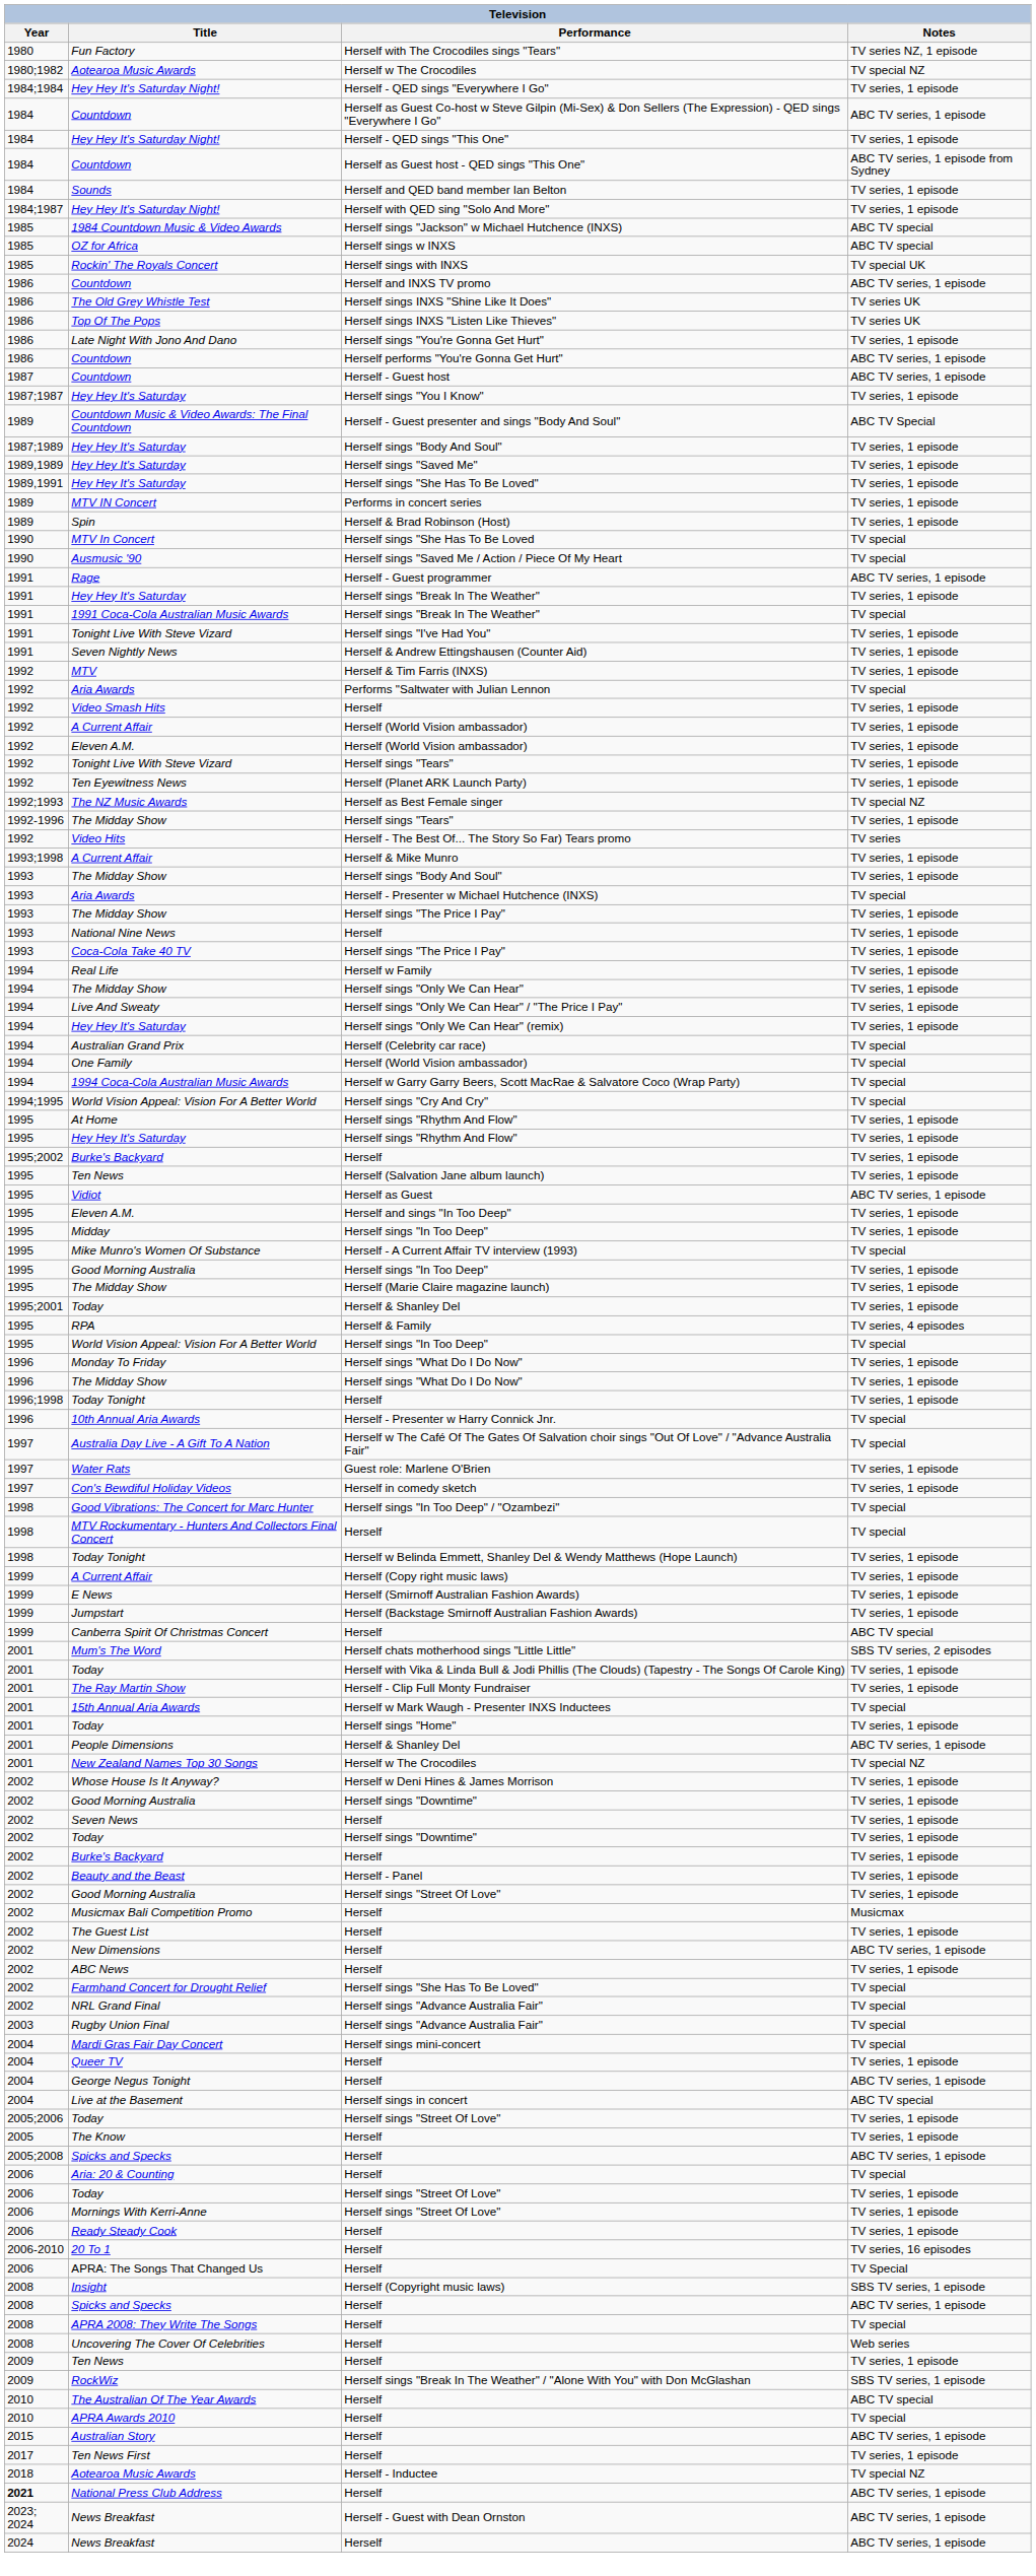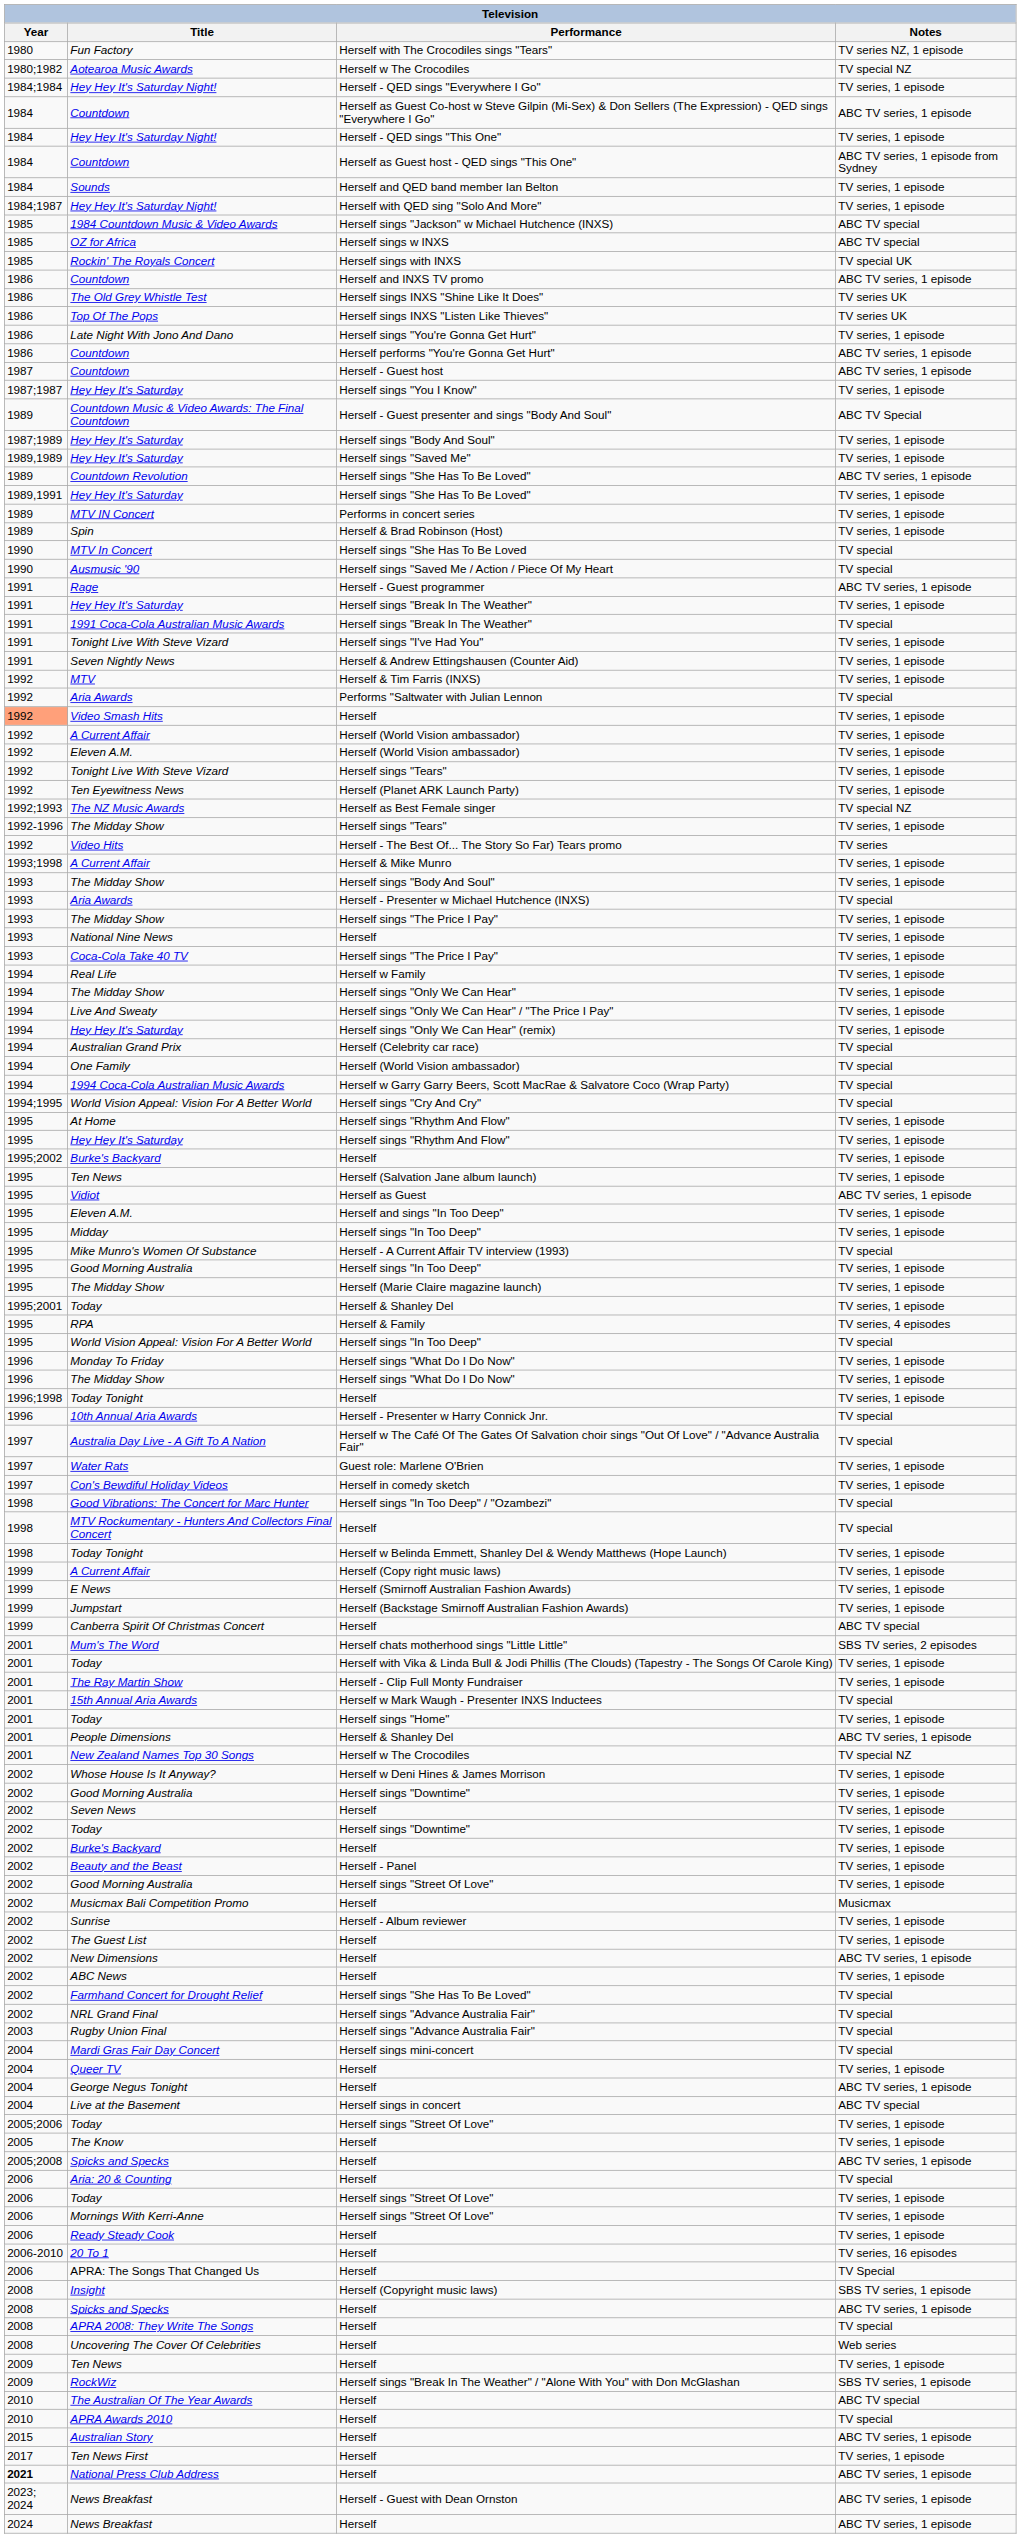+ row: 1989 | Countdown Revolution | Herself sings "She Has To Be Loved" | ABC TV series, 1 episode
Video Smash Hits | Year: no background -> lightsalmon background
+ row: 2002 | Sunrise | Herself - Album reviewer | TV series, 1 episode
- row: 2018 | Aotearoa Music Awards | Herself - Inductee | TV special NZ
